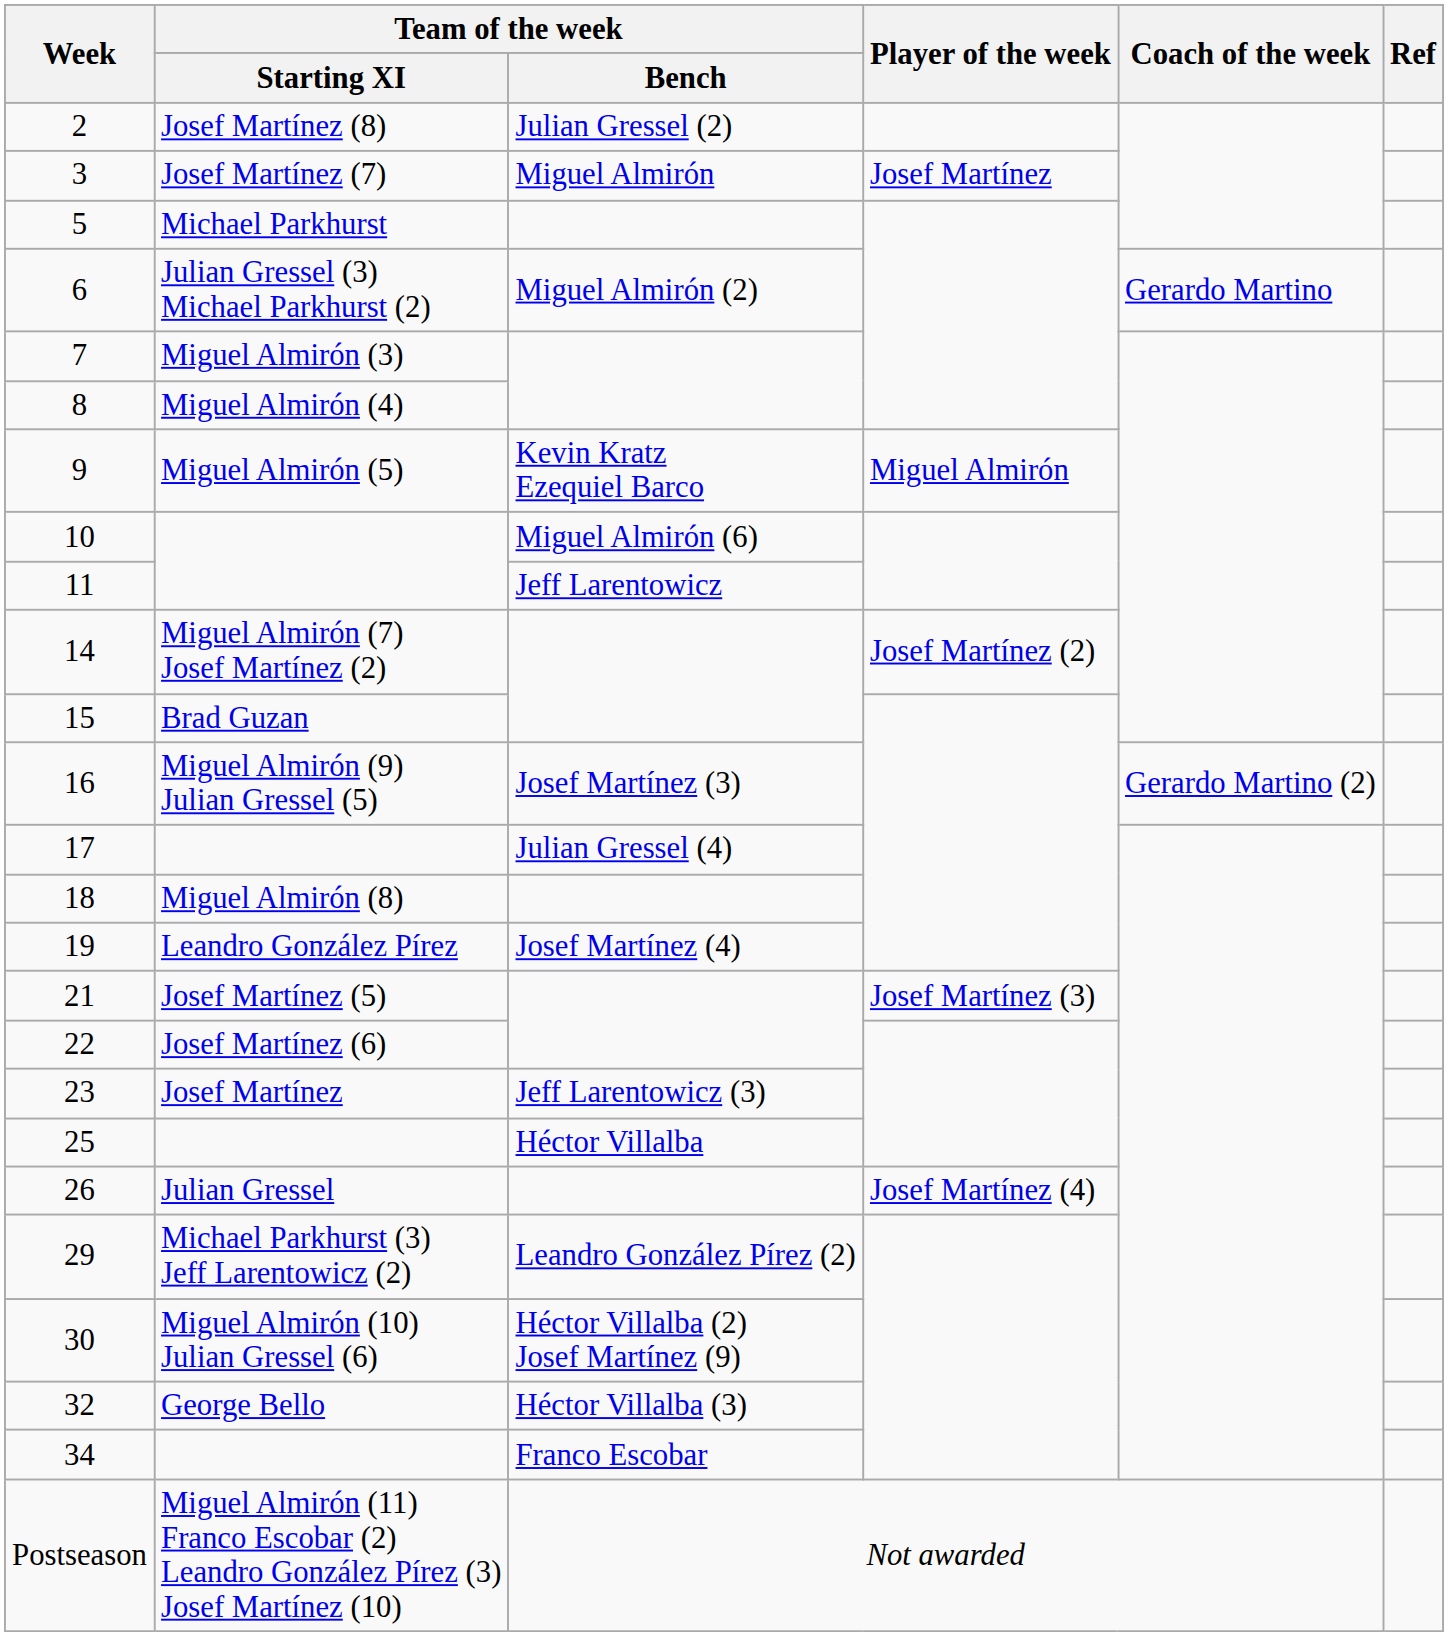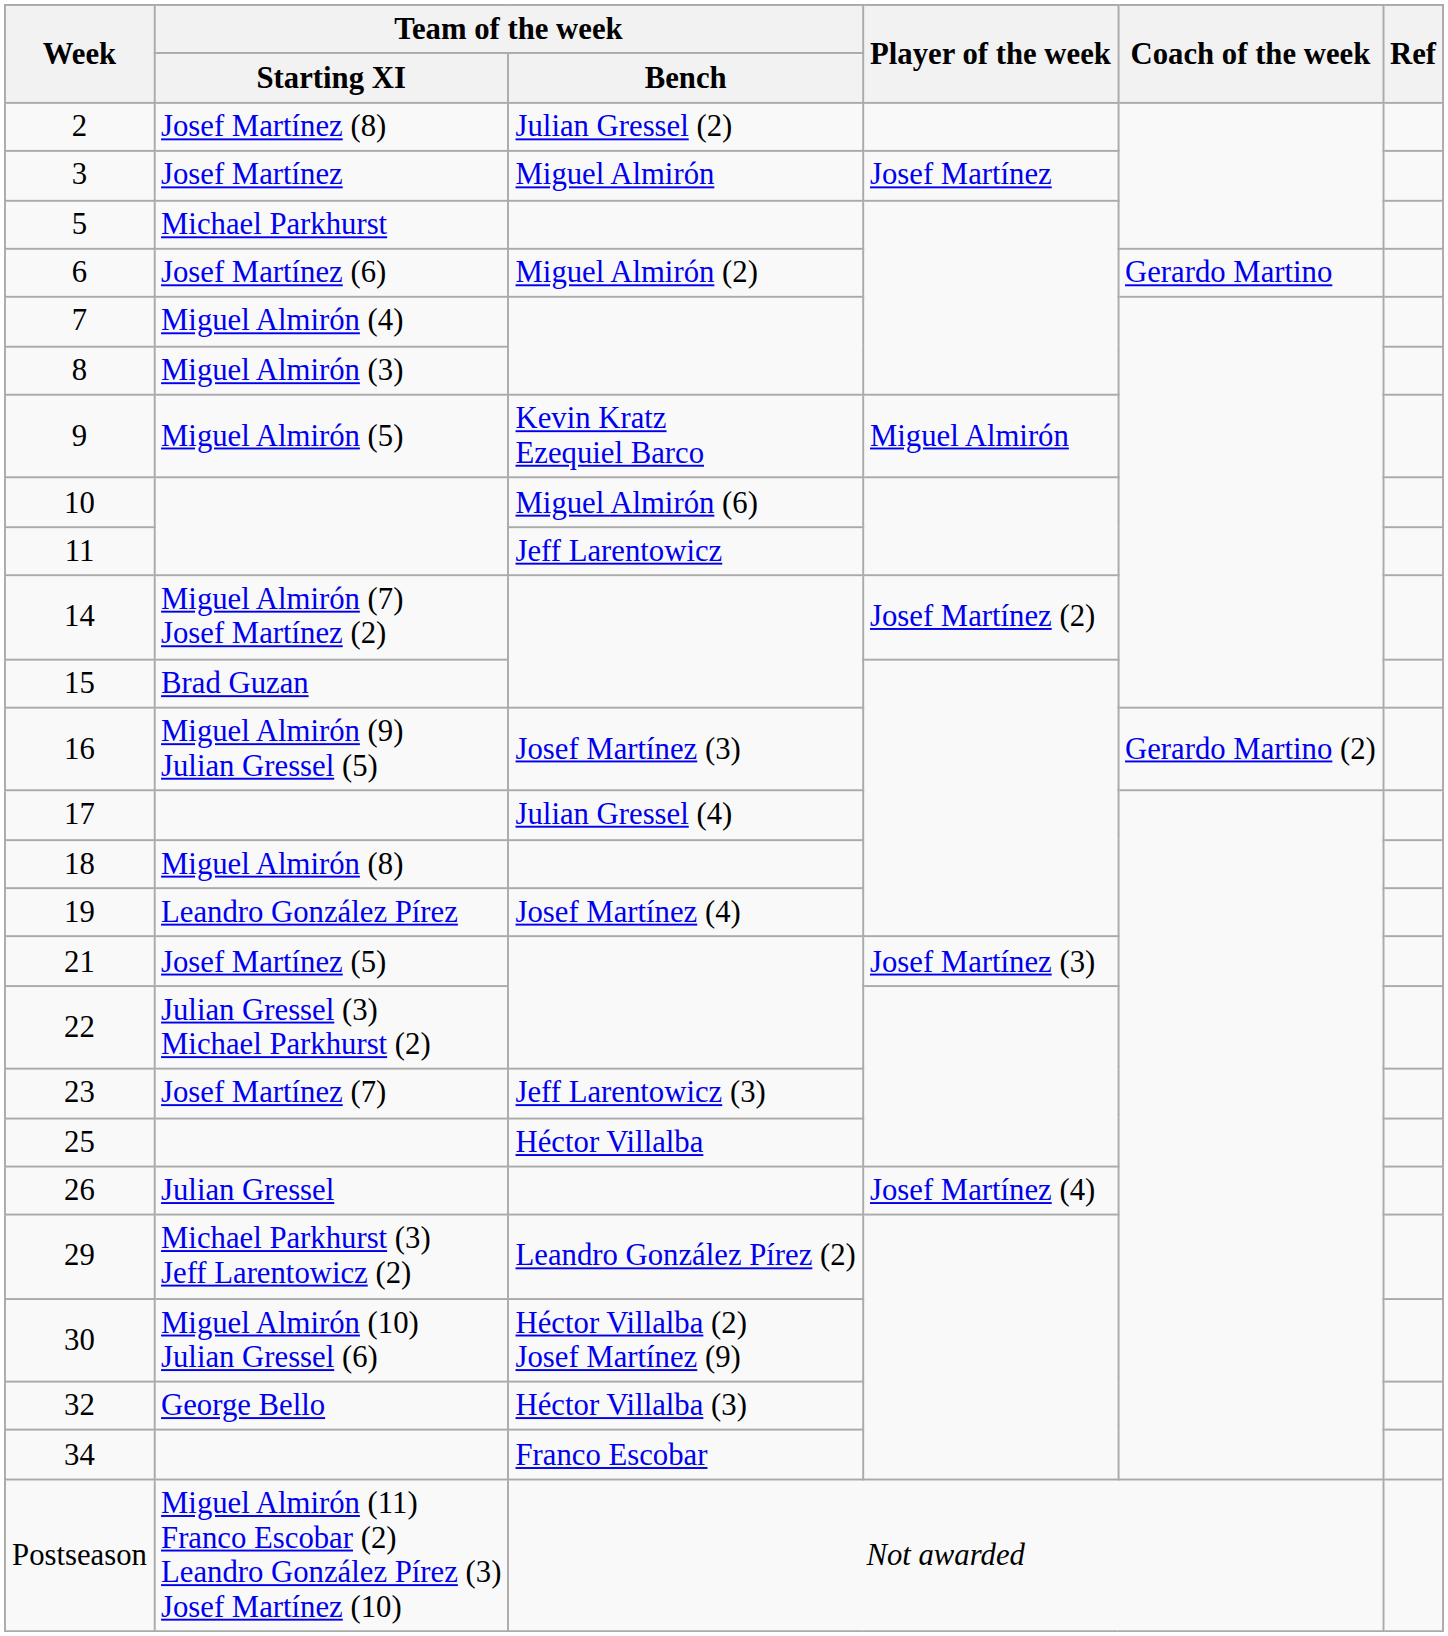3 | Team of the week / Starting XI: Josef Martínez (7) -> Josef Martínez
6 | Team of the week / Starting XI: Julian Gressel (3) Michael Parkhurst (2) -> Josef Martínez (6)
7 | Team of the week / Starting XI: Miguel Almirón (3) -> Miguel Almirón (4)
8 | Team of the week / Starting XI: Miguel Almirón (4) -> Miguel Almirón (3)
22 | Team of the week / Starting XI: Josef Martínez (6) -> Julian Gressel (3) Michael Parkhurst (2)
23 | Team of the week / Starting XI: Josef Martínez -> Josef Martínez (7)
